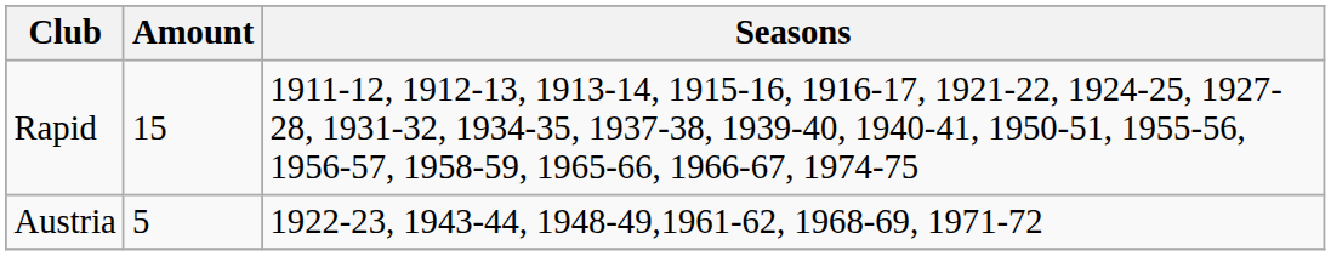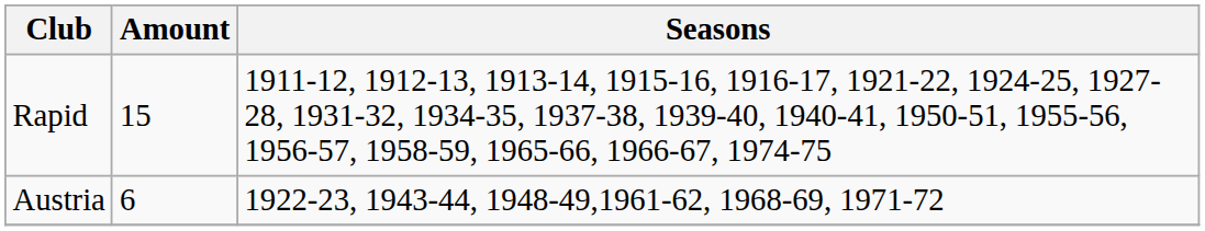Austria | Amount: 5 -> 6
